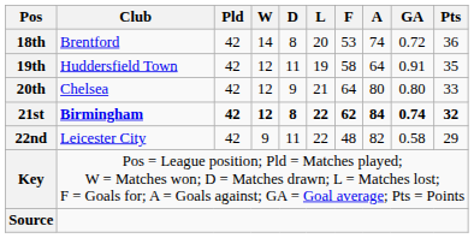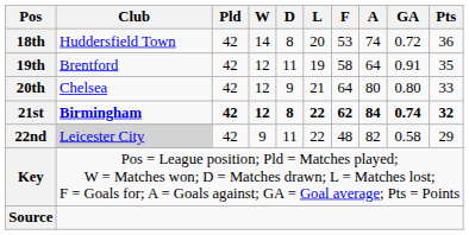18th | Club: Brentford -> Huddersfield Town
19th | Club: Huddersfield Town -> Brentford
22nd | Club: no background -> lightgrey background
